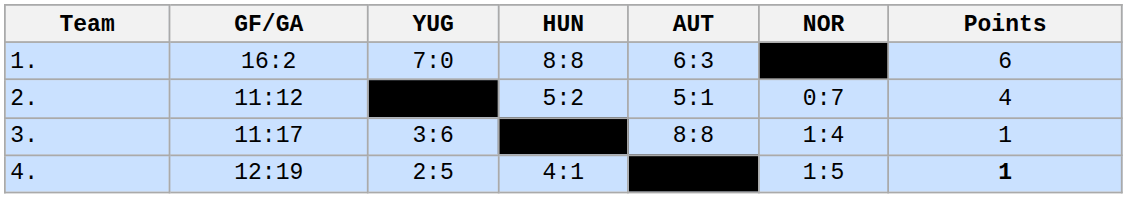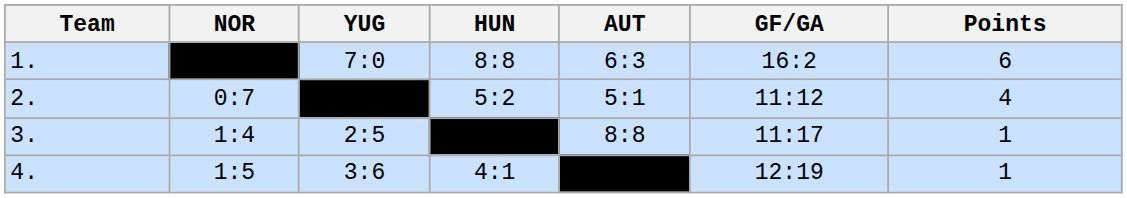columns swapped: NOR <-> GF/GA
3. | YUG: 3:6 -> 2:5
4. | YUG: 2:5 -> 3:6
4. | Points: bold -> normal
